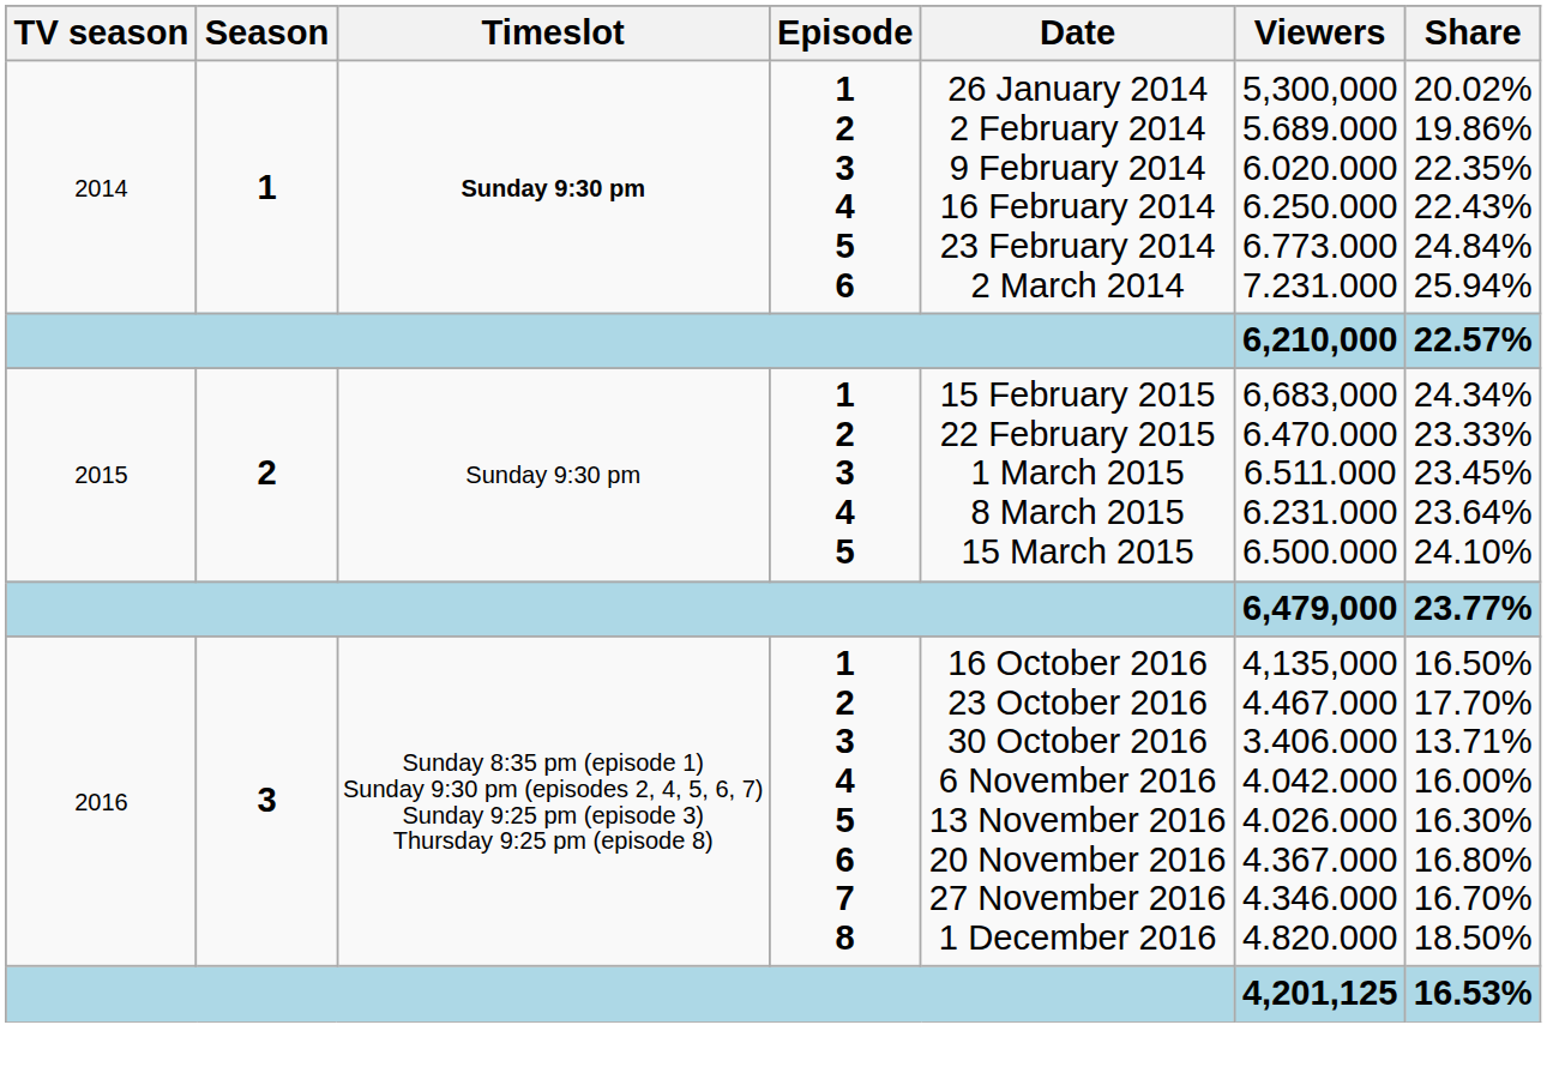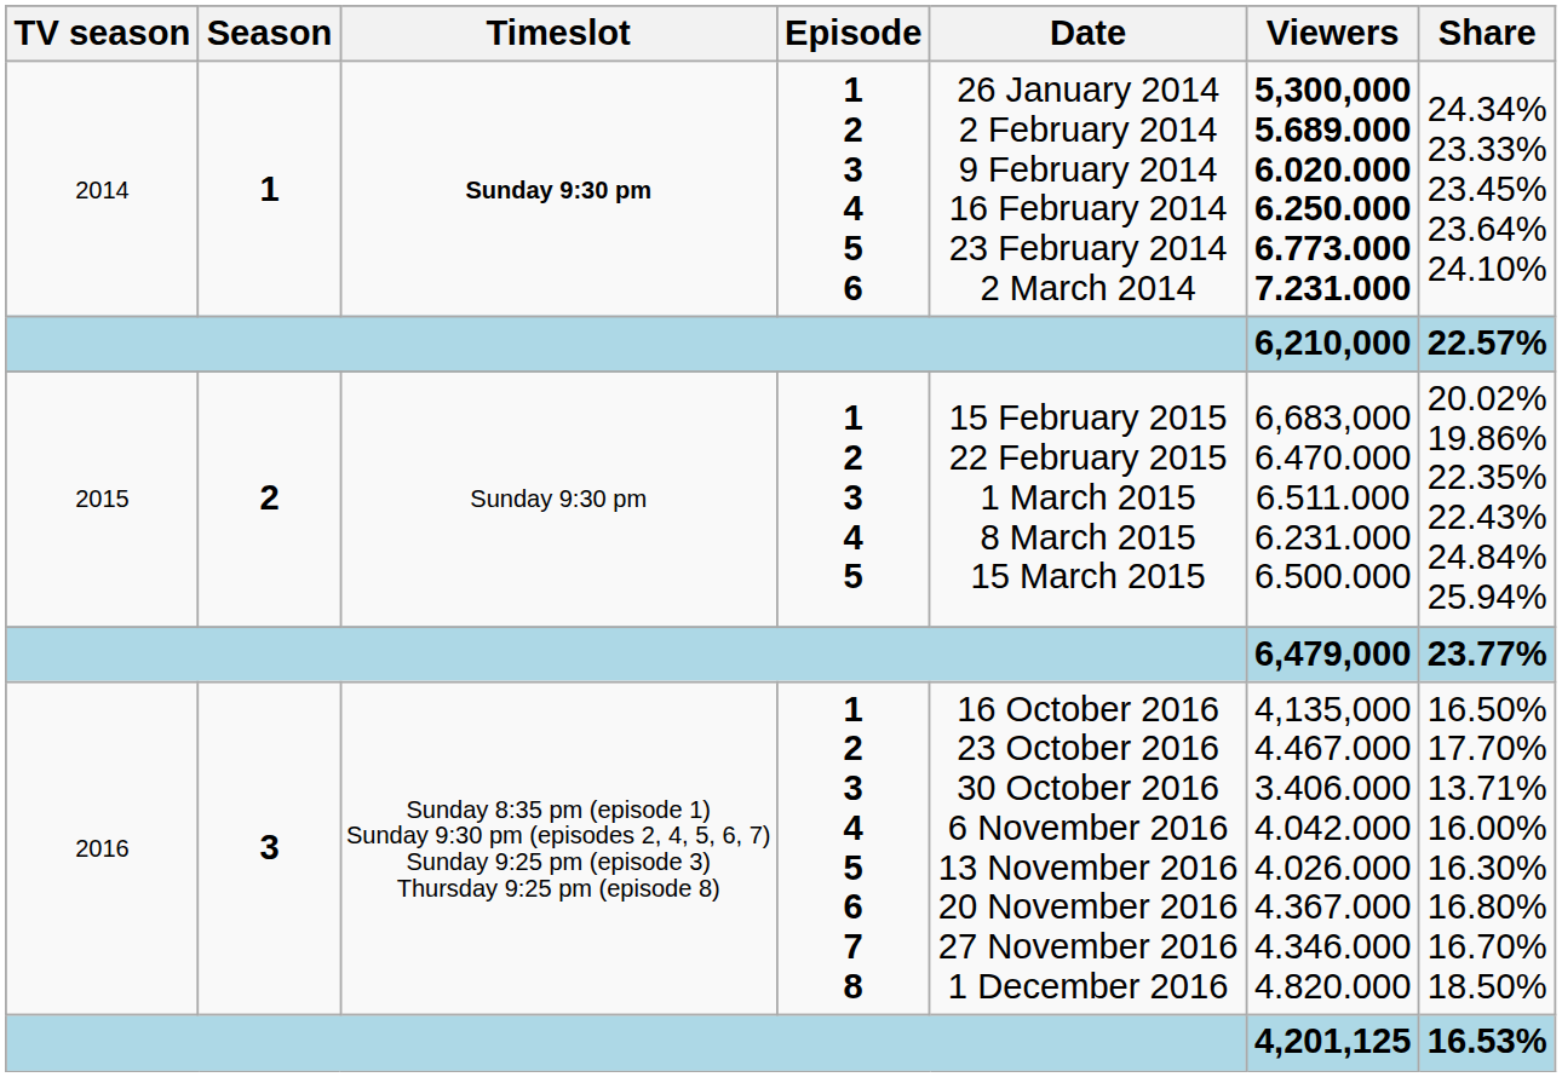2014 | Viewers: normal -> bold
2014 | Share: 20.02% 19.86% 22.35% 22.43% 24.84% 25.94% -> 24.34% 23.33% 23.45% 23.64% 24.10%
2015 | Share: 24.34% 23.33% 23.45% 23.64% 24.10% -> 20.02% 19.86% 22.35% 22.43% 24.84% 25.94%
